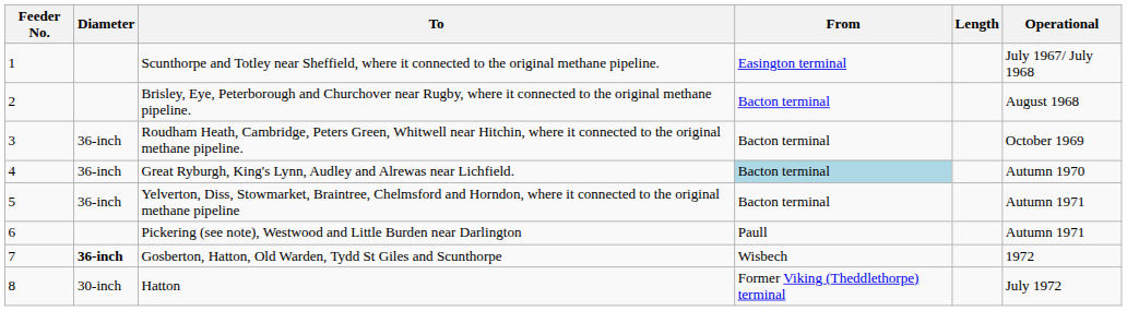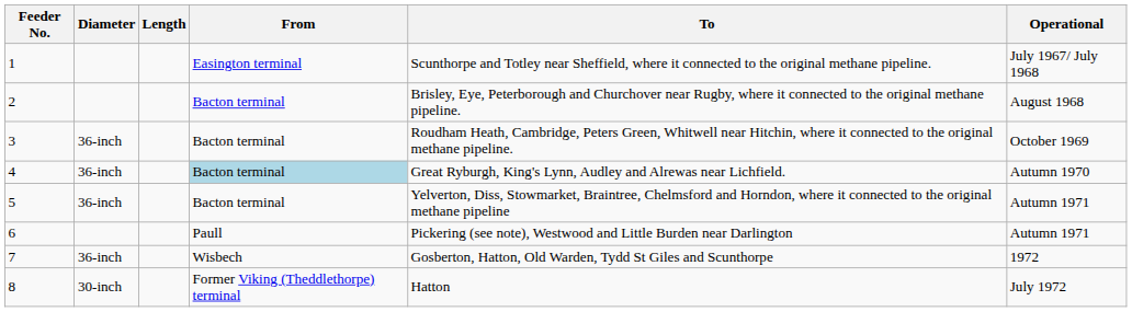columns swapped: Length <-> To
7 | Diameter: bold -> normal
